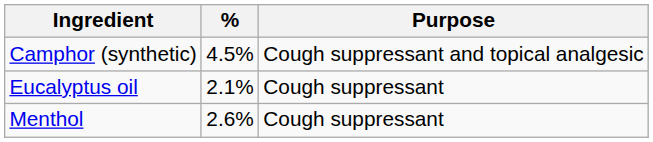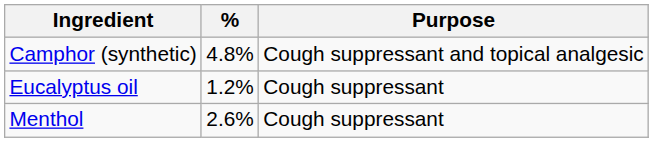Camphor (synthetic) | %: 4.5% -> 4.8%
Eucalyptus oil | %: 2.1% -> 1.2%
